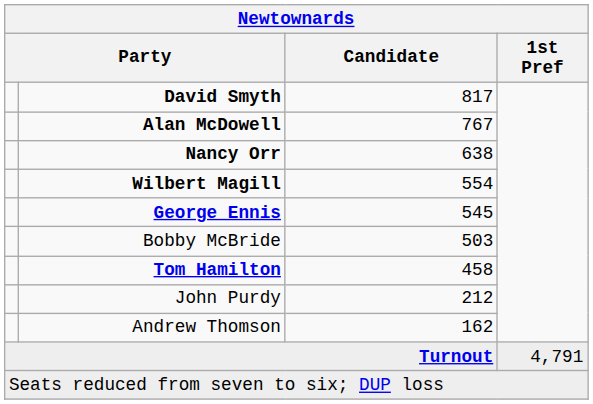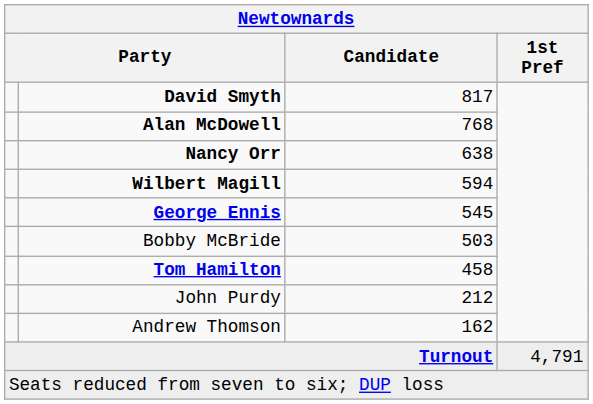Alan McDowell | Candidate: 767 -> 768
Wilbert Magill | Candidate: 554 -> 594
